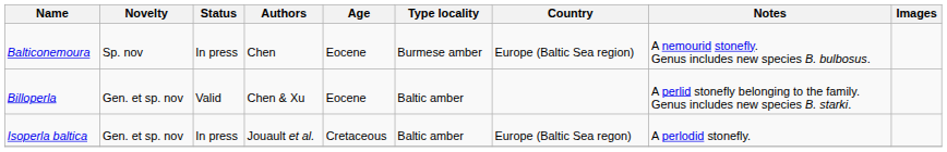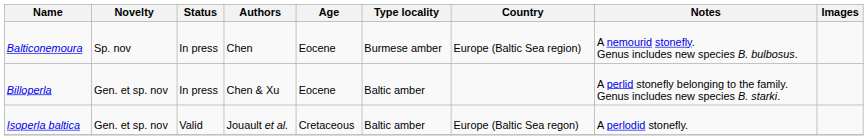Billoperla | Status: Valid -> In press
Isoperla baltica | Status: In press -> Valid
